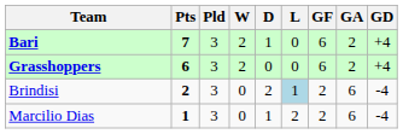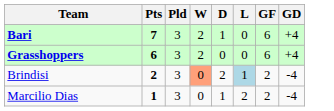- column: GA | 2 | 2 | 6 | 6
Brindisi | W: no background -> lightsalmon background
